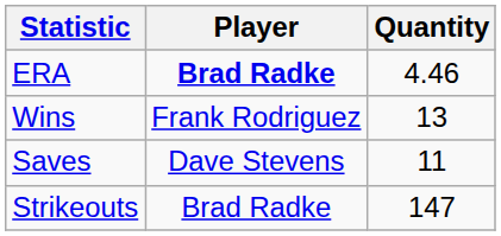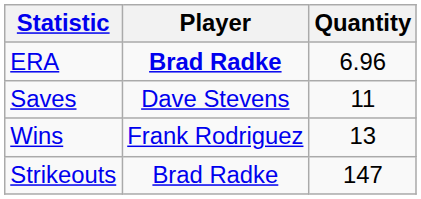ERA | Quantity: 4.46 -> 6.96
rows swapped: Wins <-> Saves
